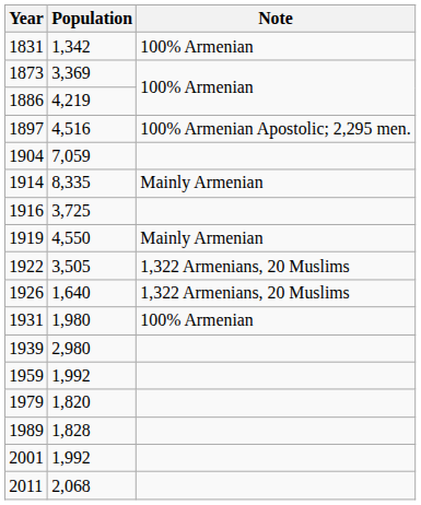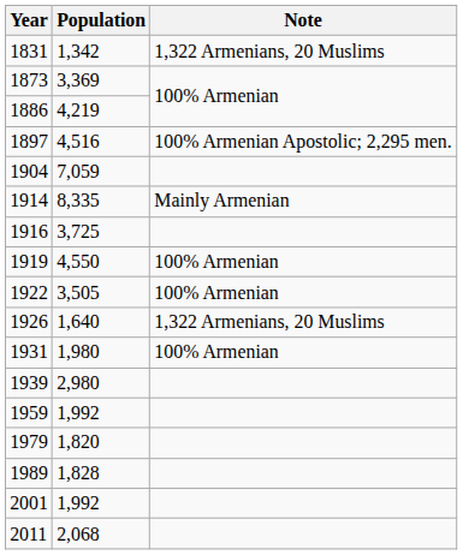1831 | Note: 100% Armenian -> 1,322 Armenians, 20 Muslims
1919 | Note: Mainly Armenian -> 100% Armenian
1922 | Note: 1,322 Armenians, 20 Muslims -> 100% Armenian
